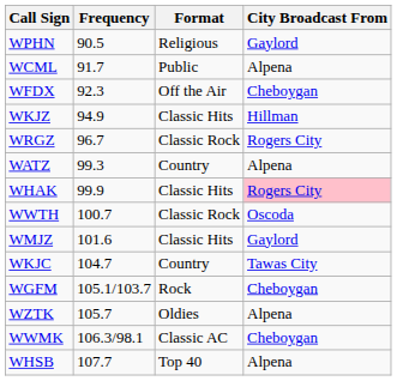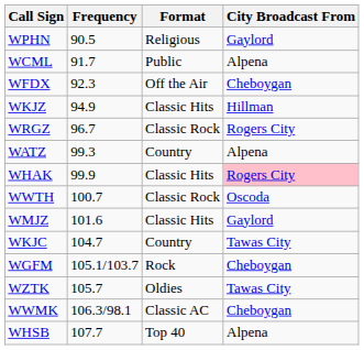WZTK | City Broadcast From: Alpena -> Tawas City
